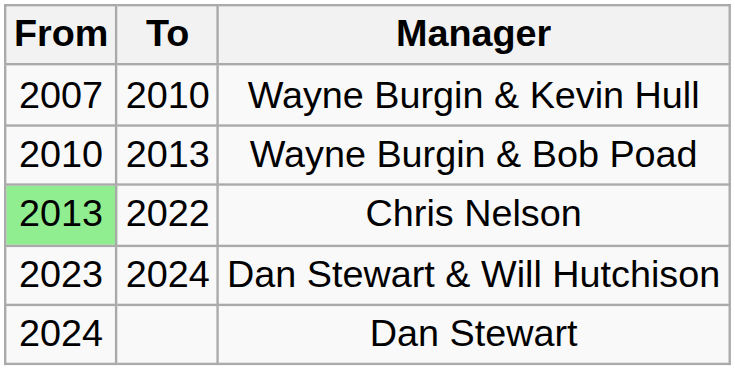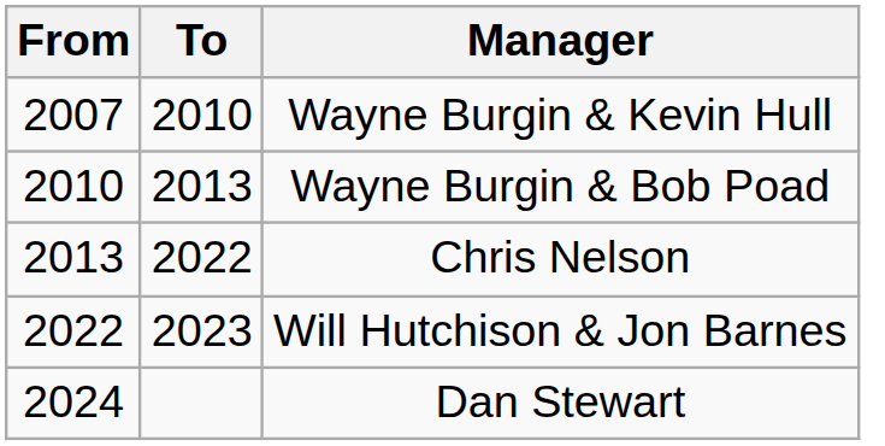Chris Nelson | From: lightgreen background -> no background
+ row: 2022 | 2023 | Will Hutchison & Jon Barnes
- row: 2023 | 2024 | Dan Stewart & Will Hutchison
